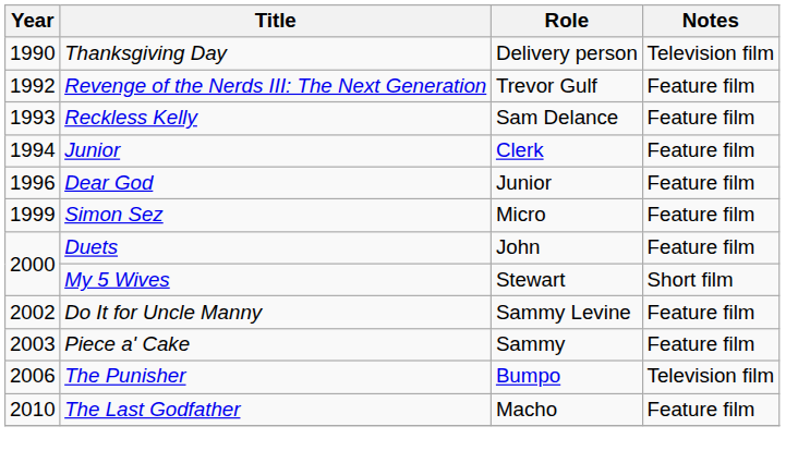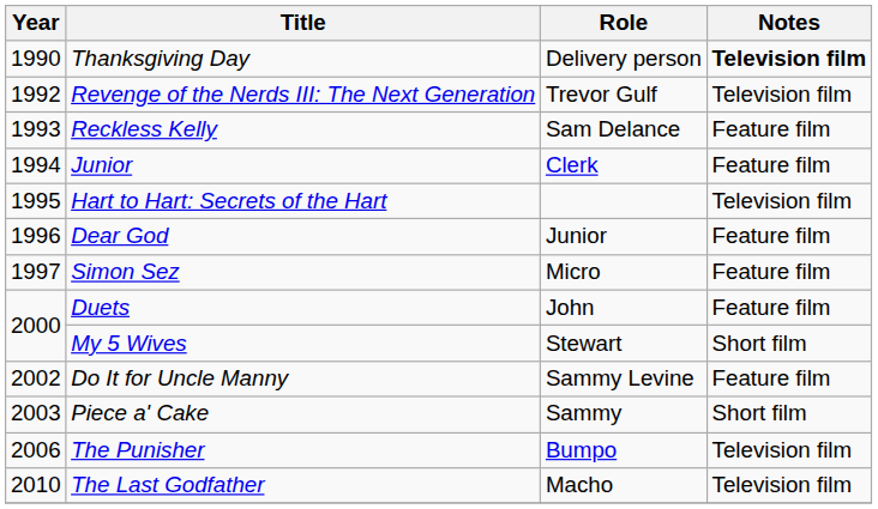Thanksgiving Day | Notes: normal -> bold
Revenge of the Nerds III: The Next Generation | Notes: Feature film -> Television film
+ row: 1995 | Hart to Hart: Secrets of the Hart | Television film
Simon Sez | Year: 1999 -> 1997
Piece a' Cake | Notes: Feature film -> Short film
The Last Godfather | Notes: Feature film -> Television film
